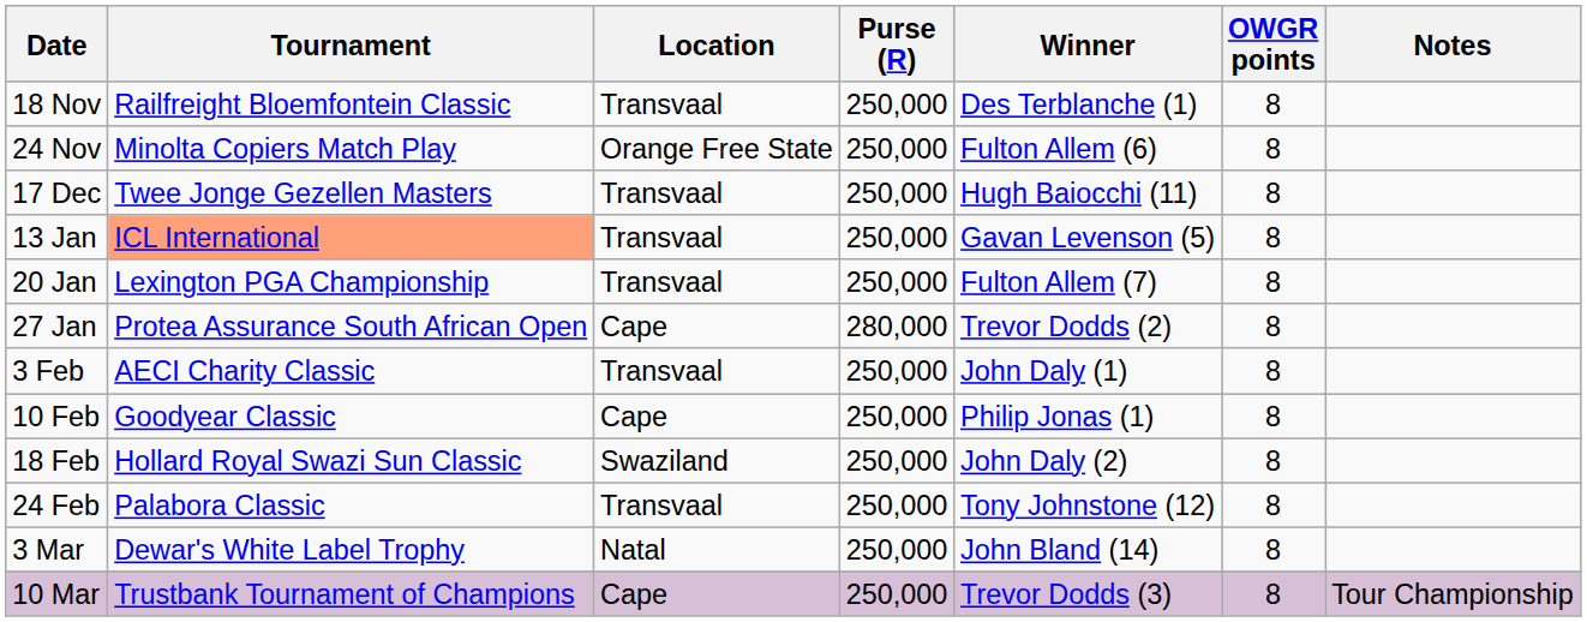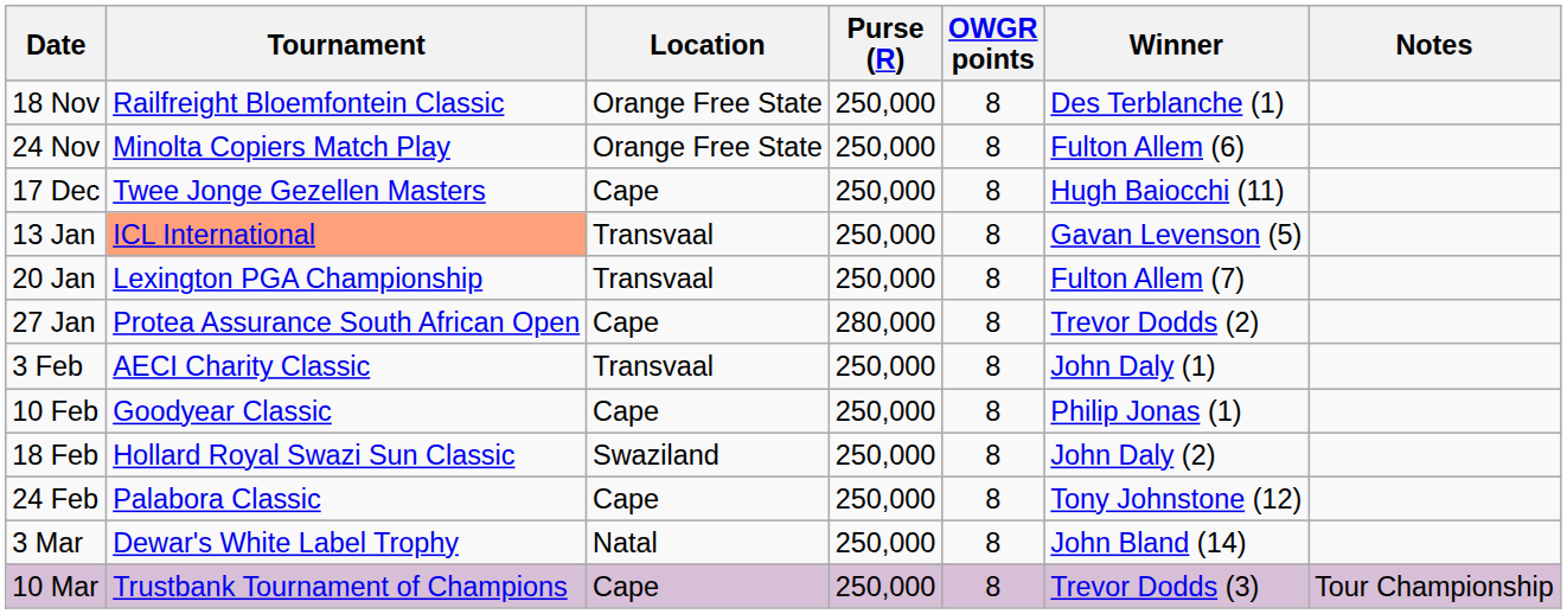columns swapped: Winner <-> OWGR points
18 Nov | Location: Transvaal -> Orange Free State
17 Dec | Location: Transvaal -> Cape
24 Feb | Location: Transvaal -> Cape
